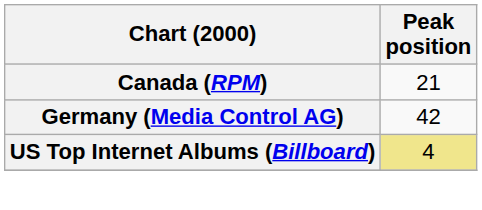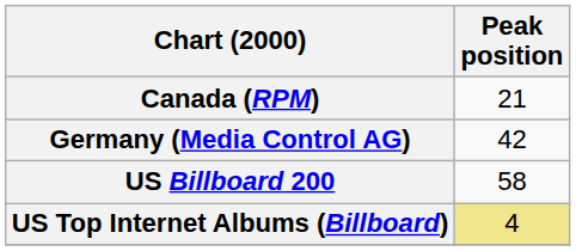+ row: US Billboard 200 | 58
